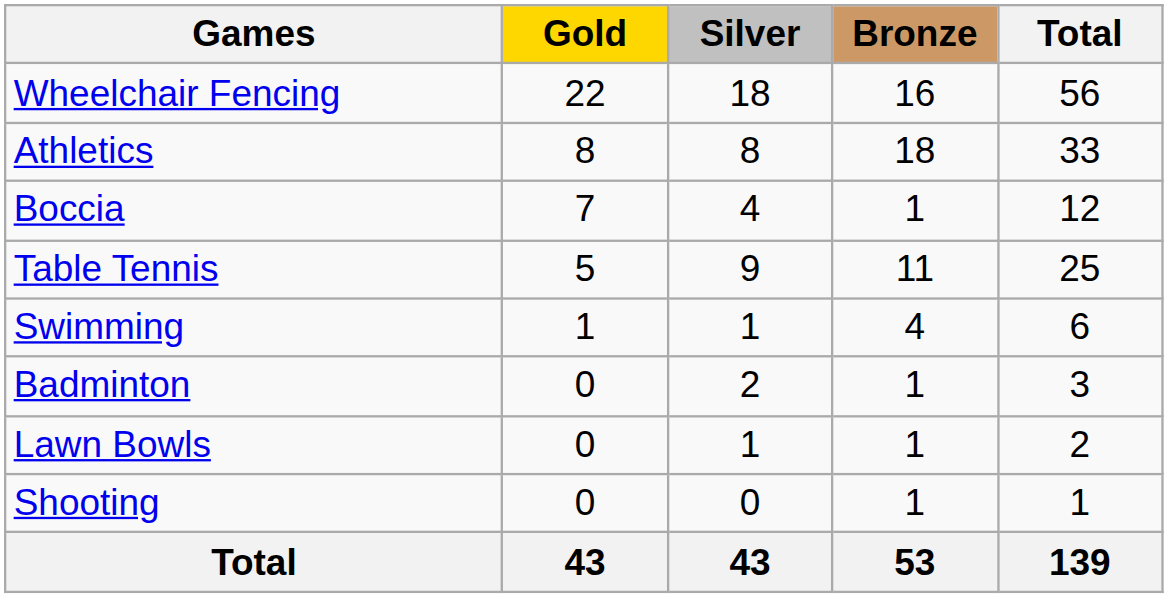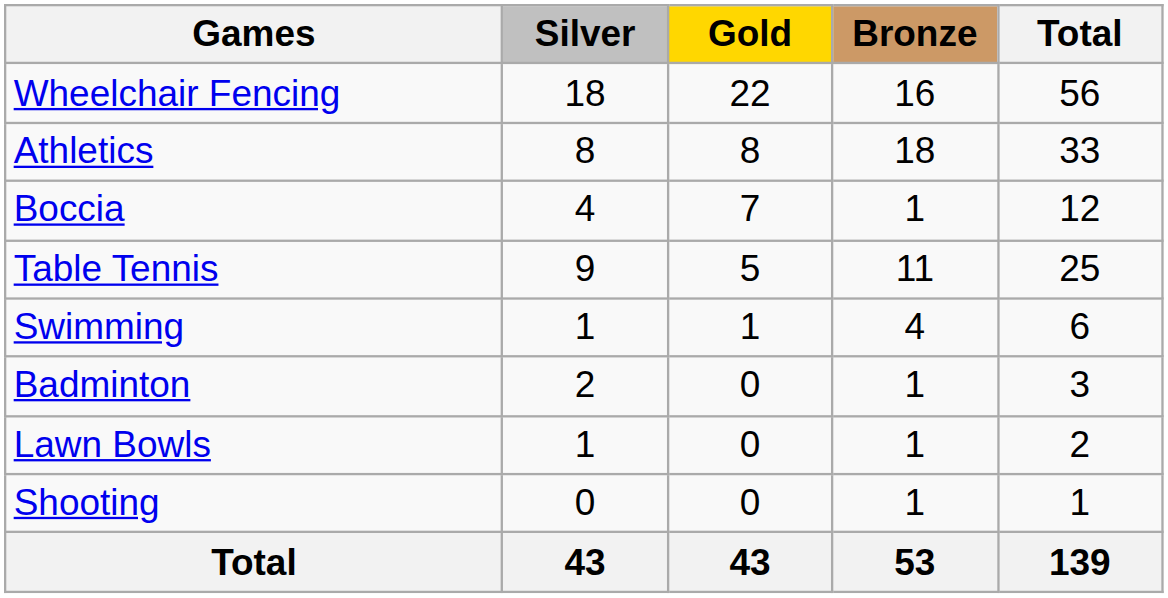columns swapped: Gold <-> Silver
